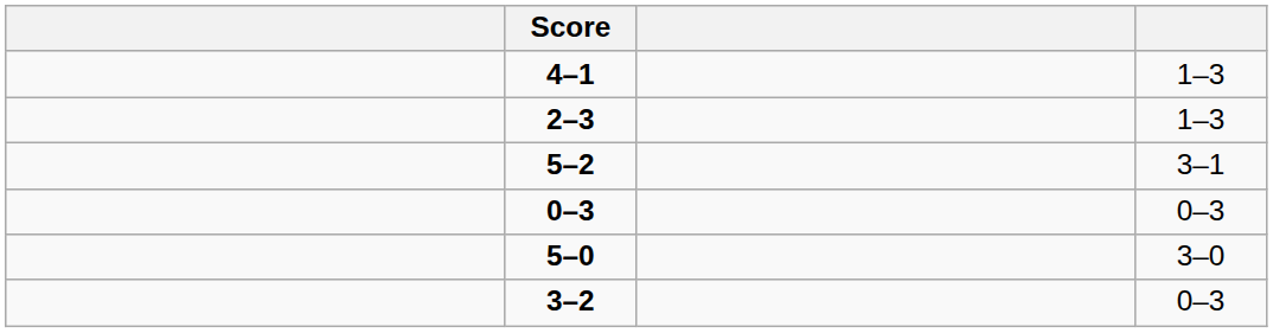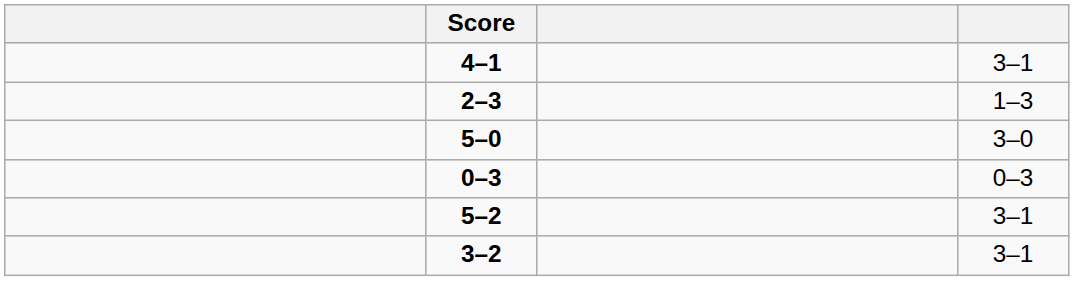4–1 | column 4: 1–3 -> 3–1
rows swapped: 5–0 <-> 5–2
3–2 | column 4: 0–3 -> 3–1
